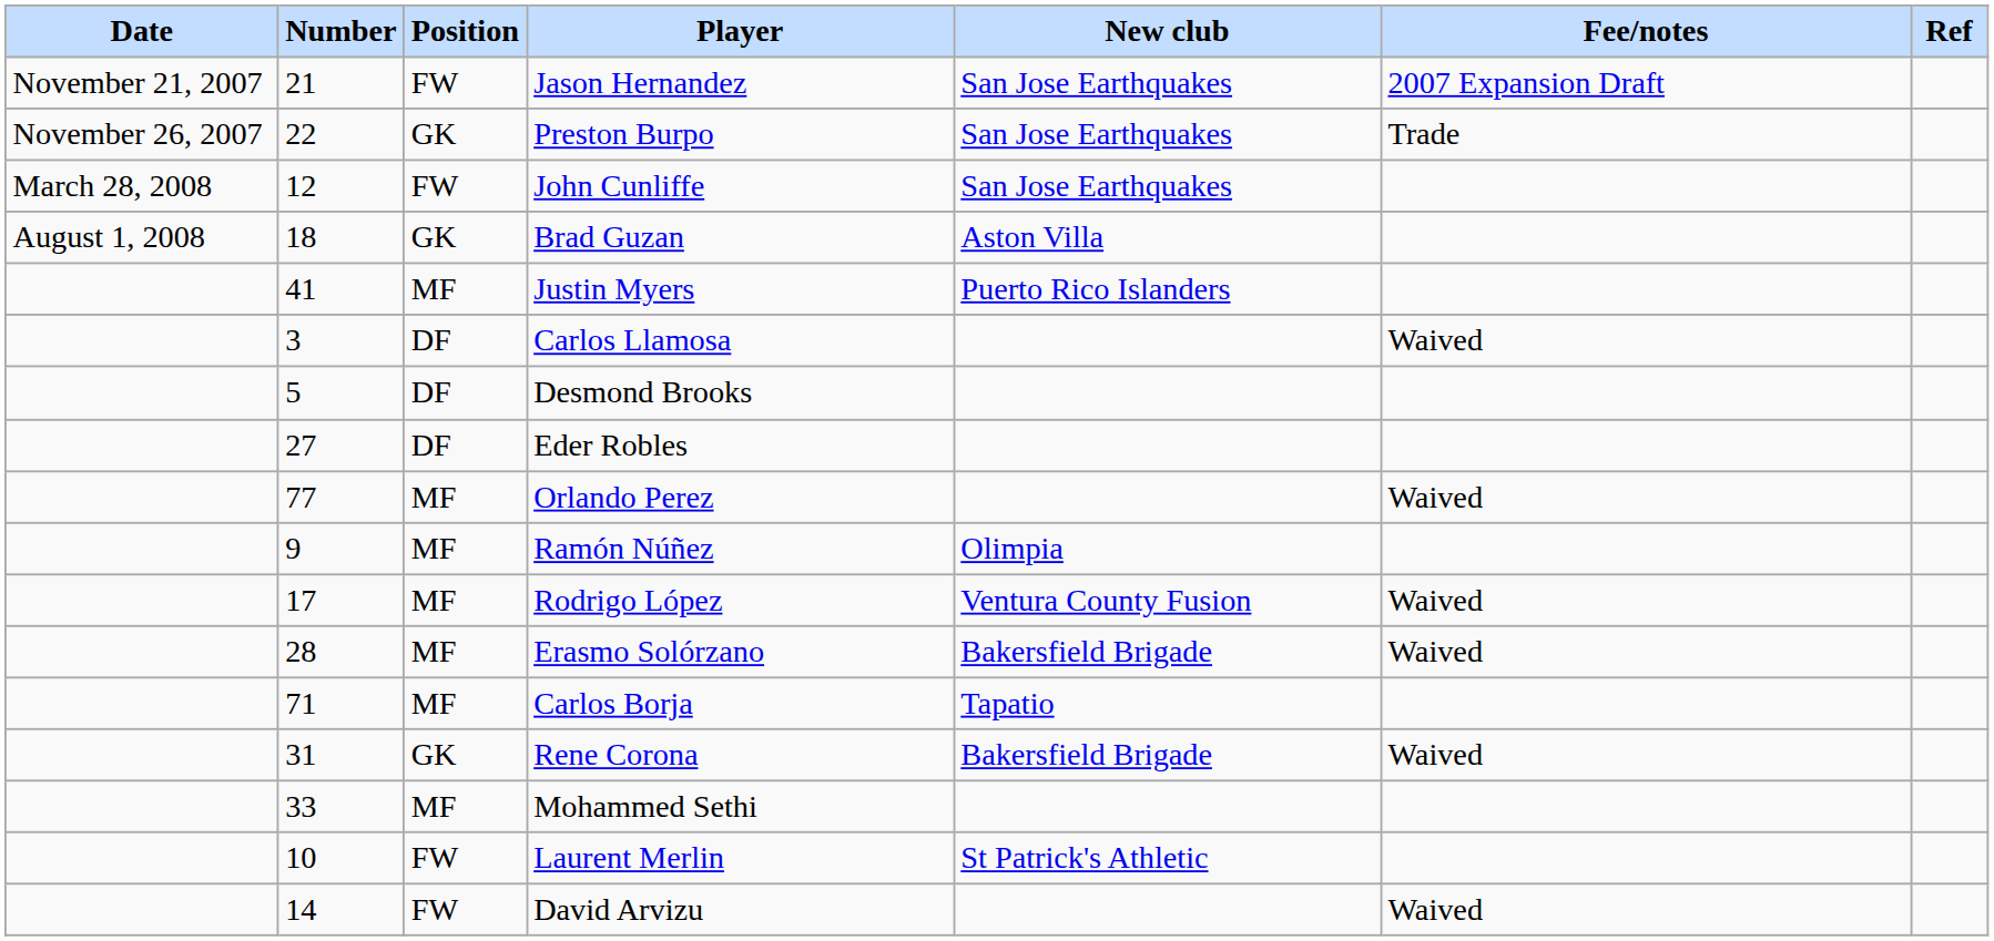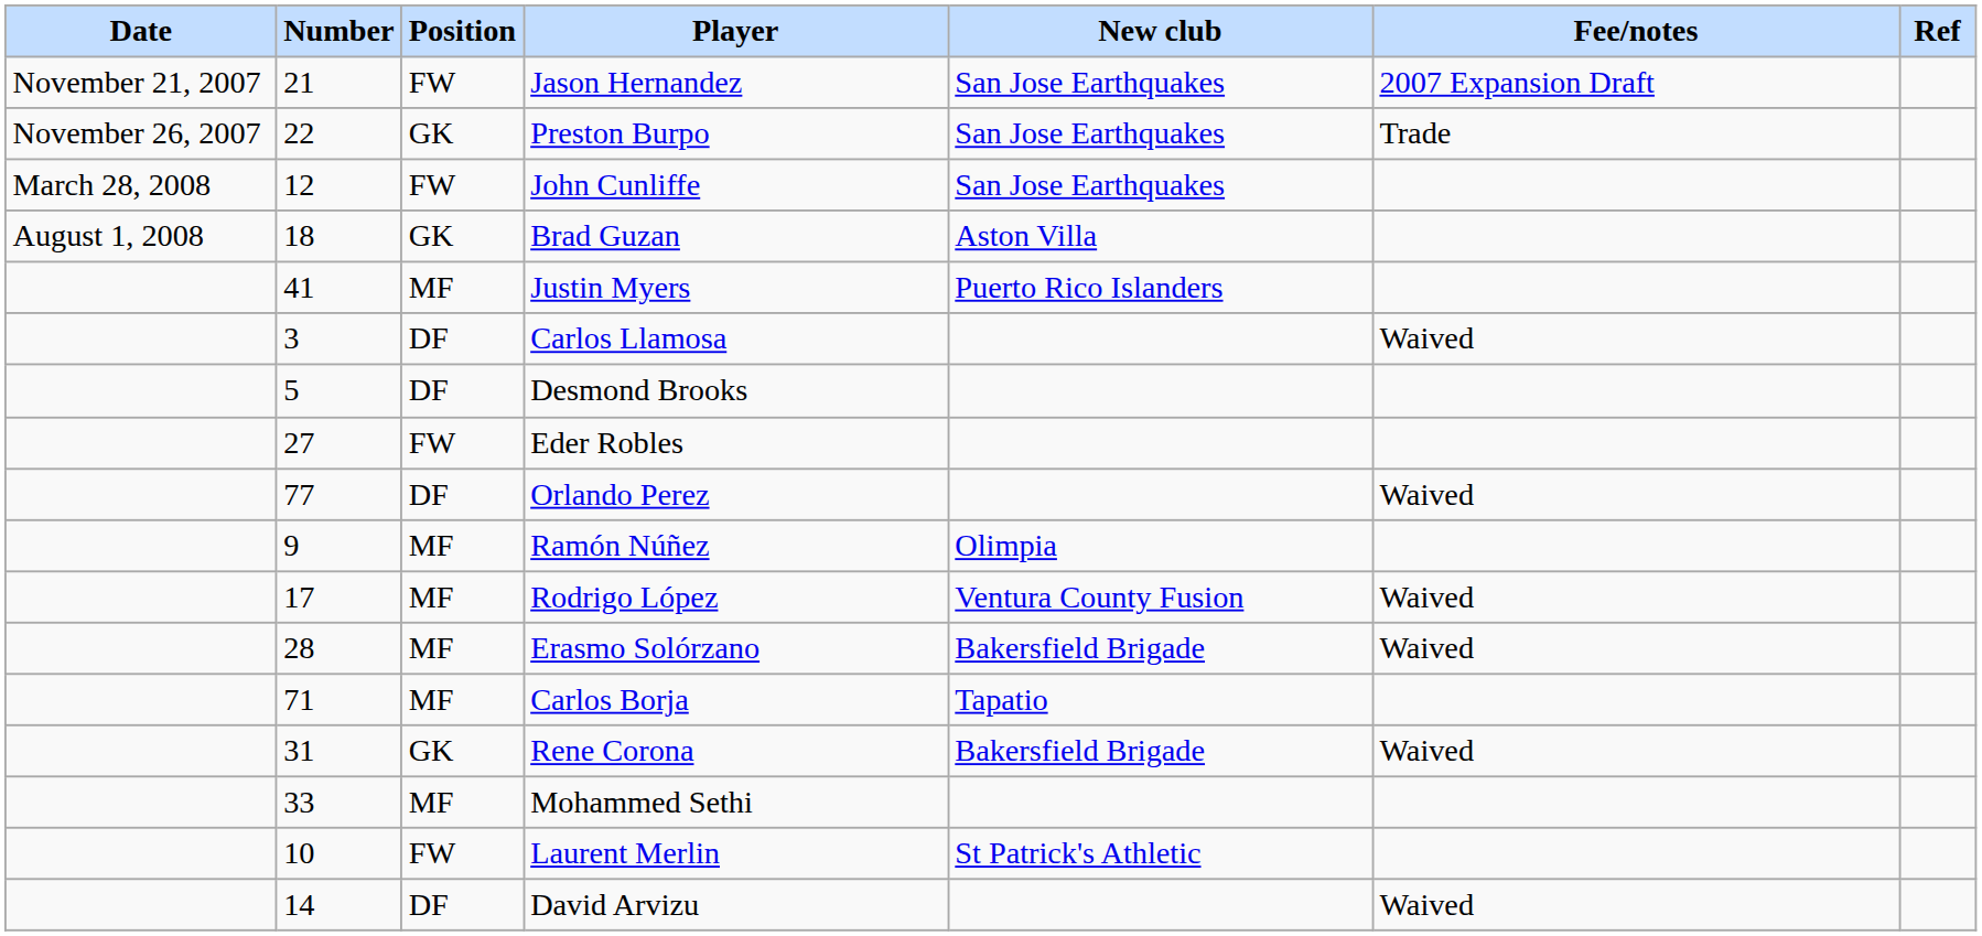Eder Robles | Position: DF -> FW
Orlando Perez | Position: MF -> DF
David Arvizu | Position: FW -> DF
